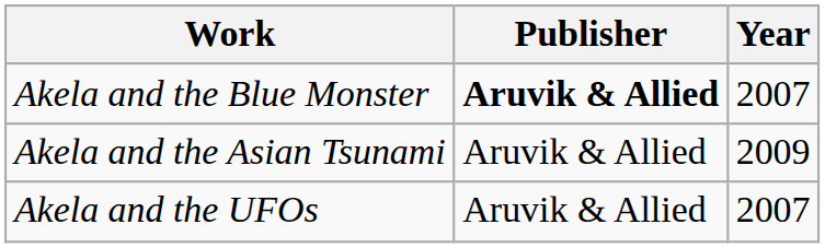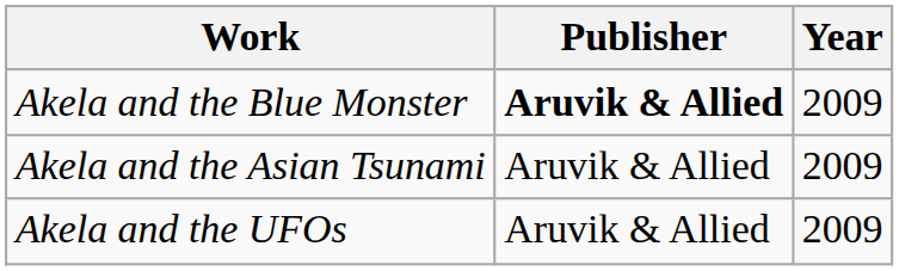Akela and the Blue Monster | Year: 2007 -> 2009
Akela and the UFOs | Year: 2007 -> 2009
